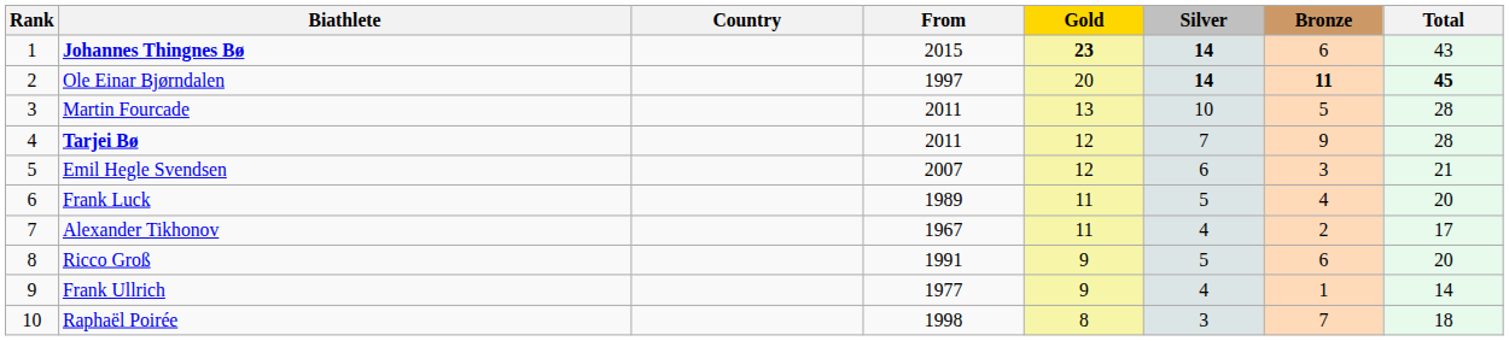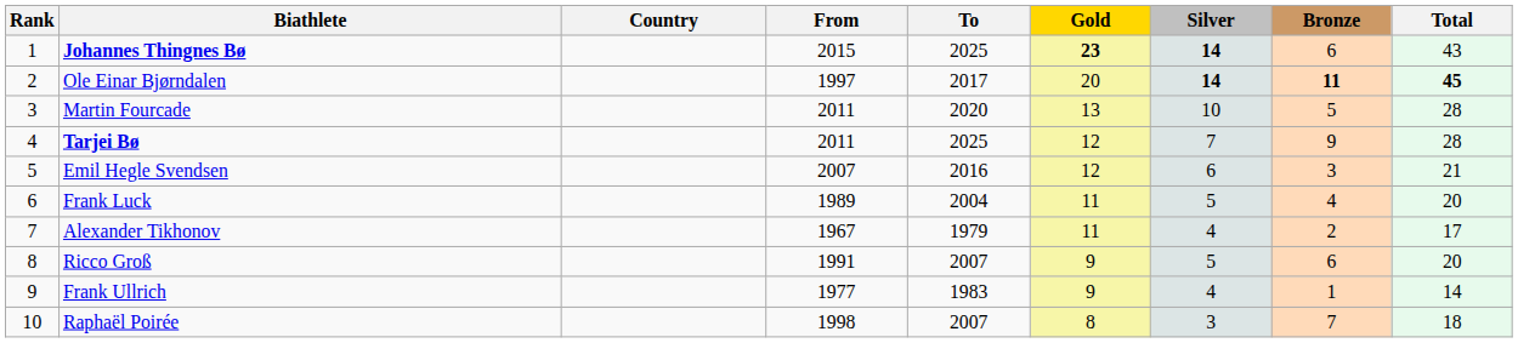+ column: To | 2025 | 2017 | 2020 | 2025 | 2016 | 2004 | 1979 | 2007 | 1983 | 2007
